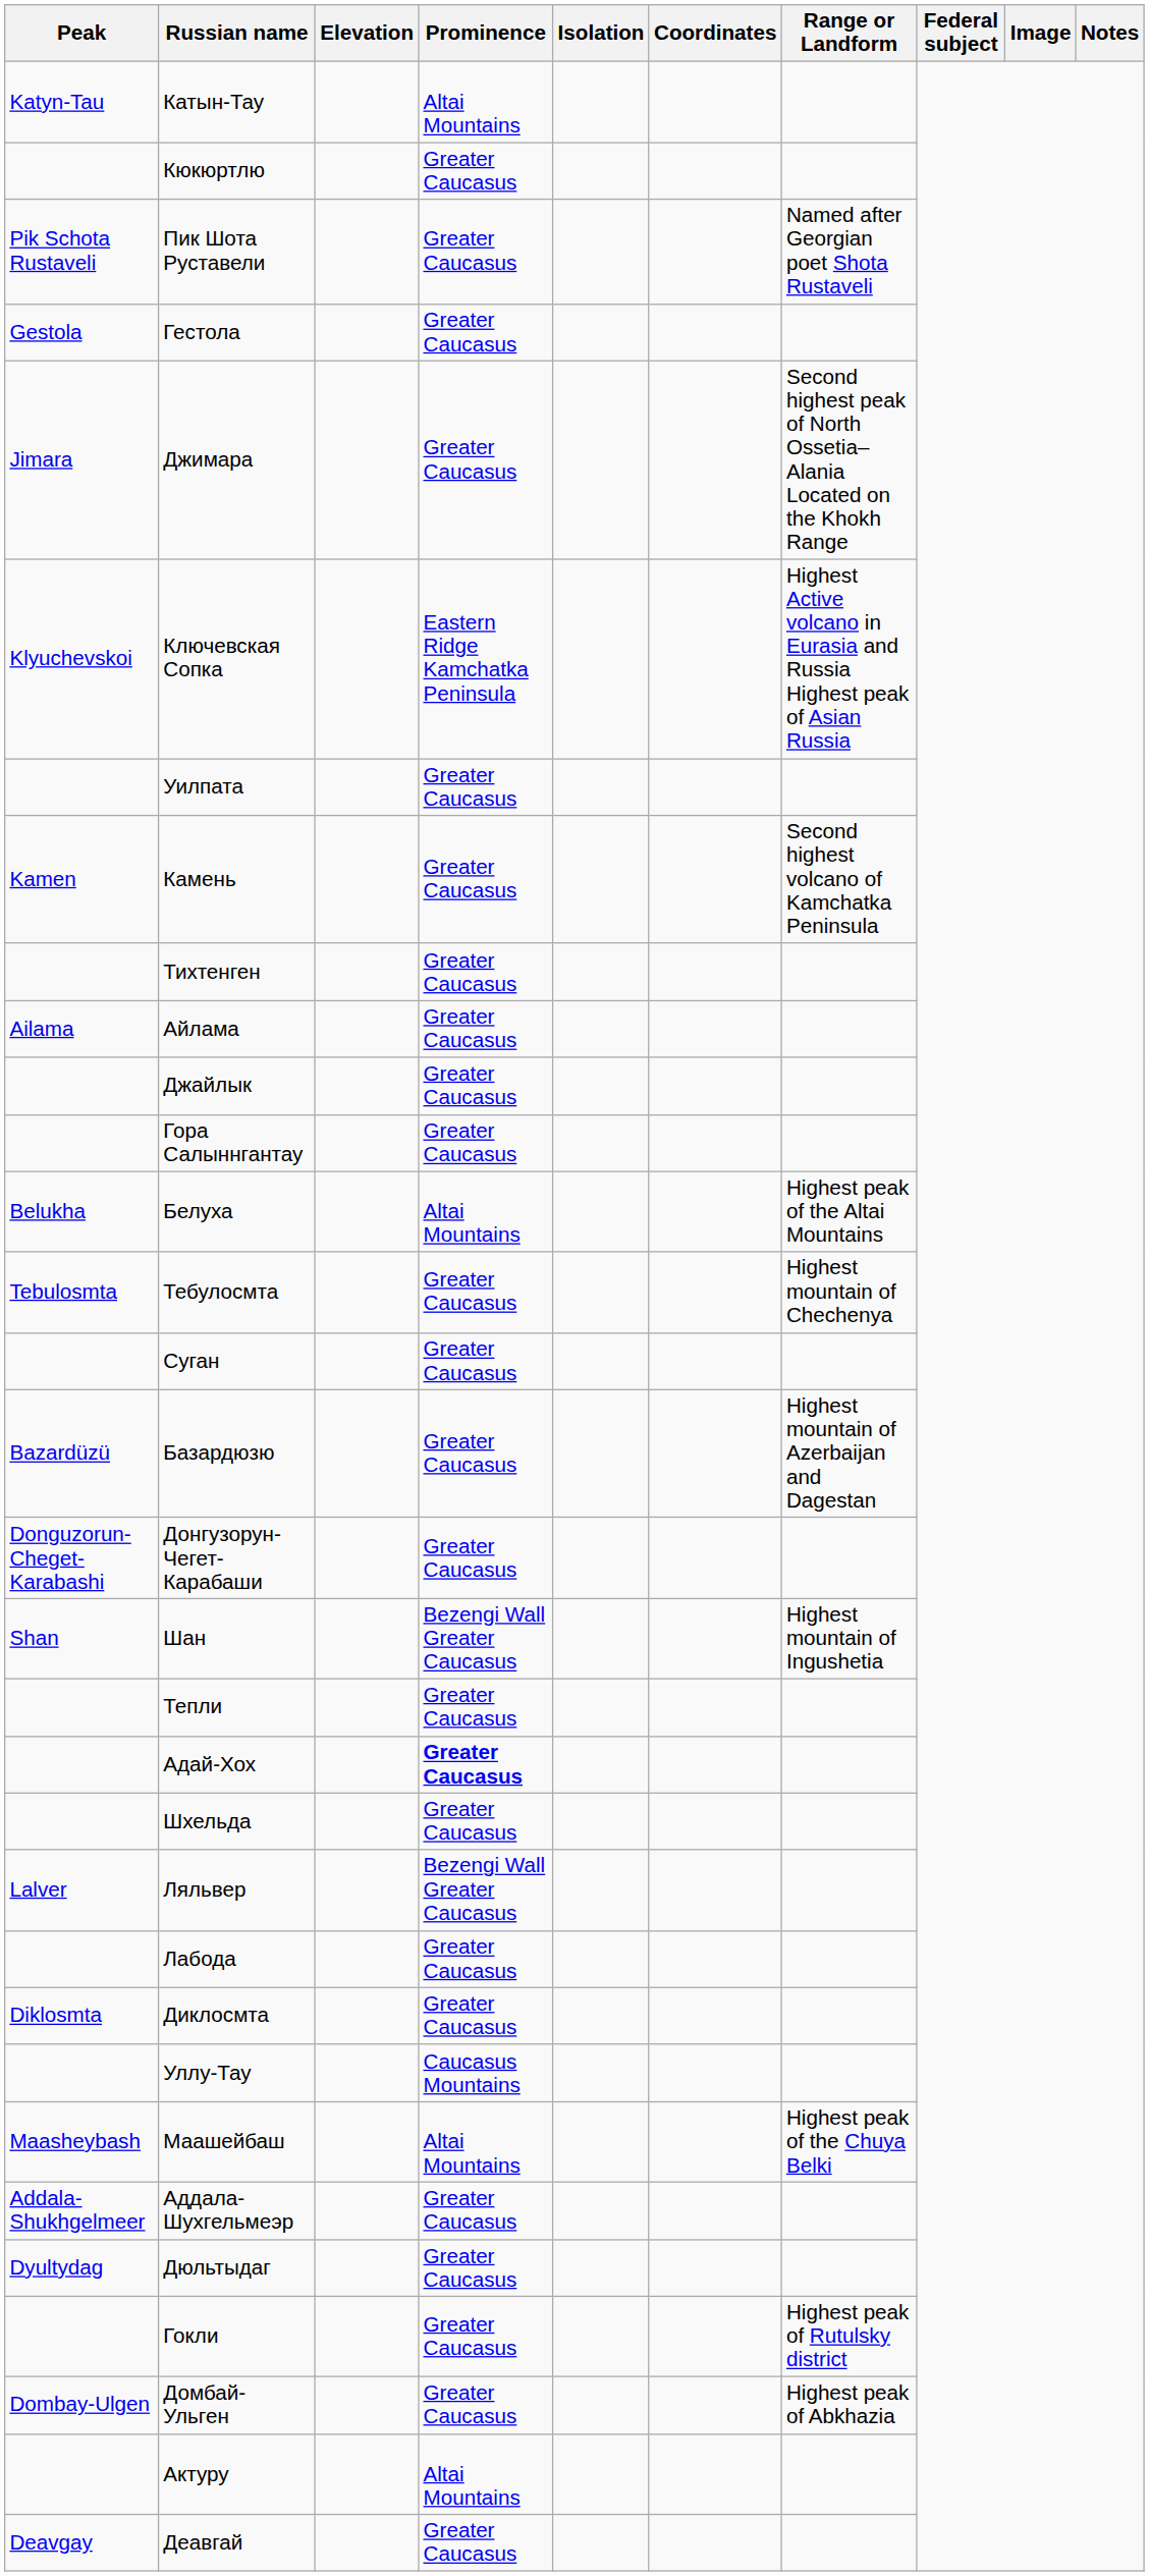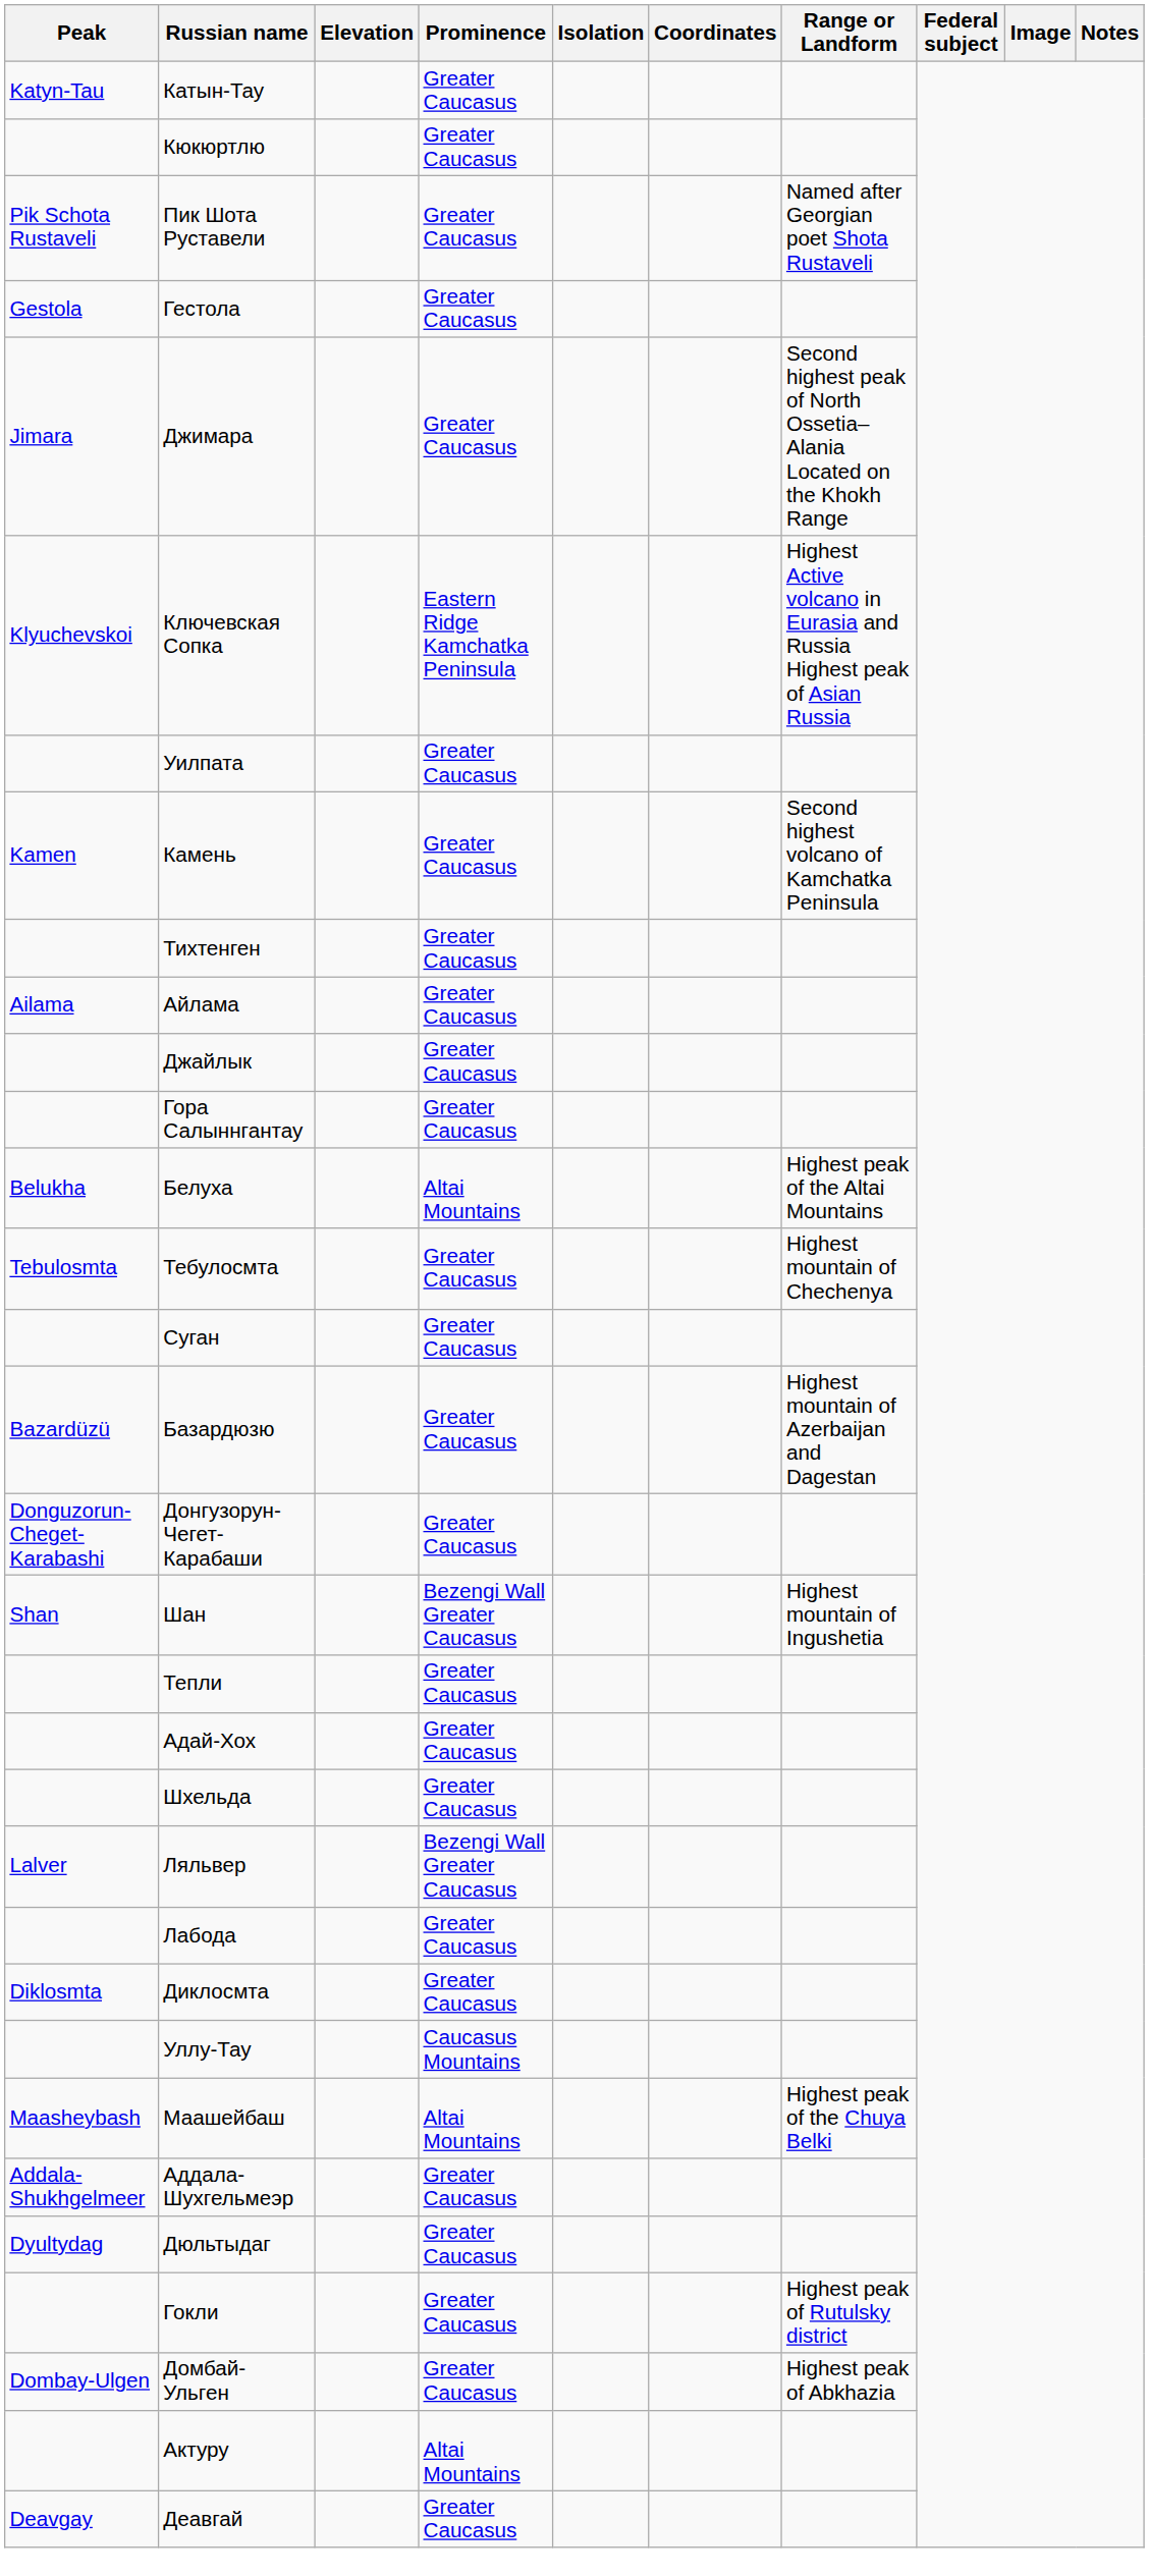Катын-Тау | Prominence: Altai Mountains -> Greater Caucasus
Адай-Хох | Prominence: bold -> normal
